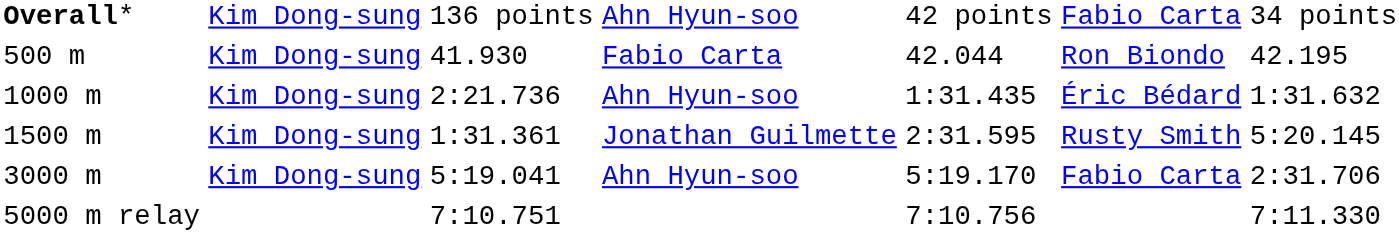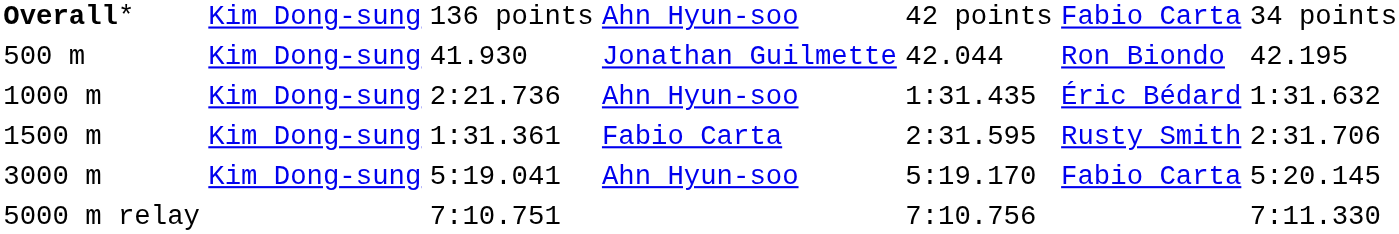500 m | column 4: Fabio Carta -> Jonathan Guilmette
1500 m | column 4: Jonathan Guilmette -> Fabio Carta
1500 m | column 7: 5:20.145 -> 2:31.706
3000 m | column 7: 2:31.706 -> 5:20.145
